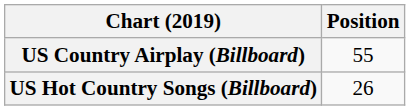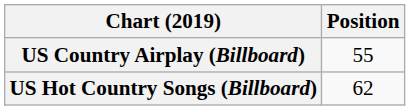US Hot Country Songs (Billboard) | Position: 26 -> 62
